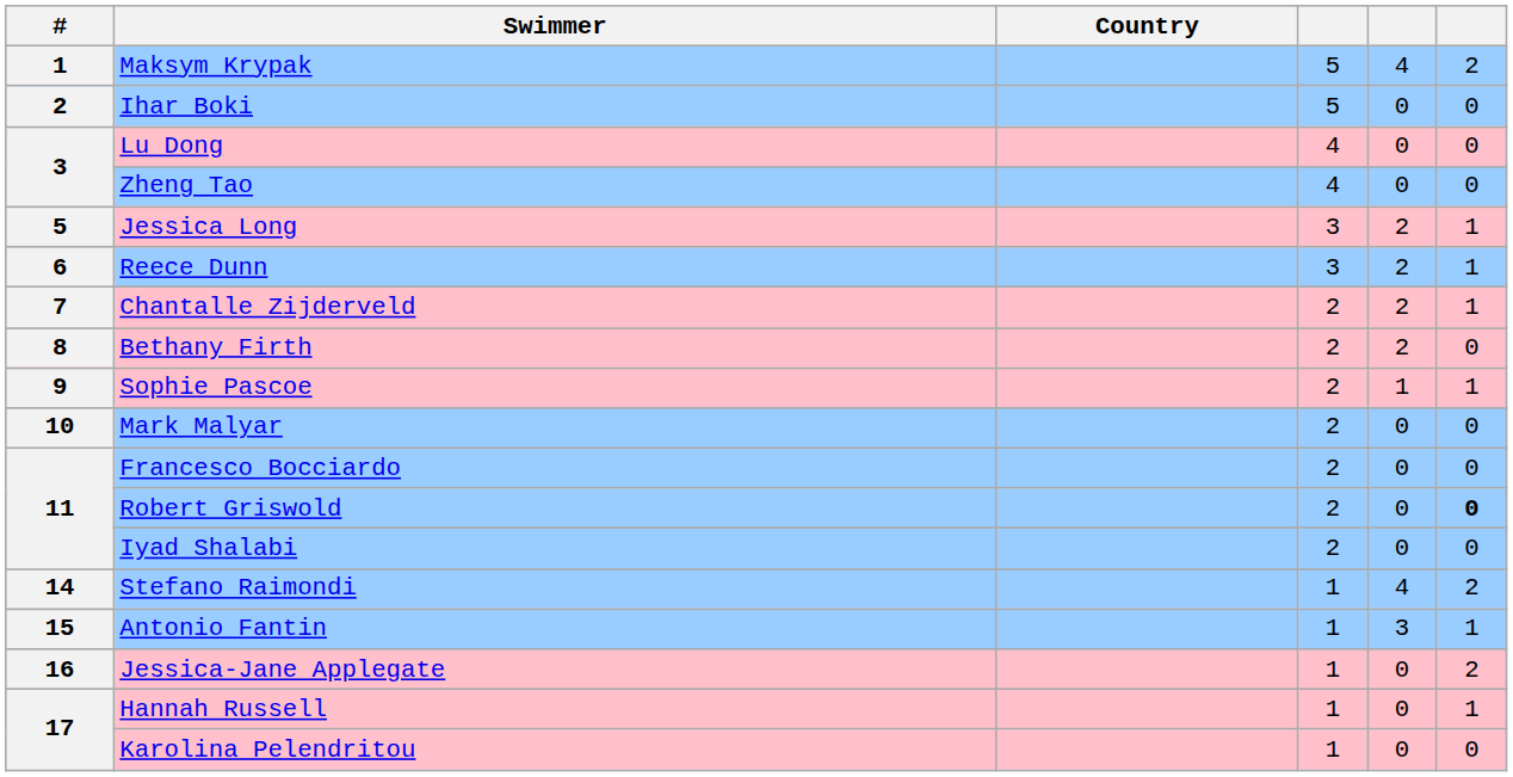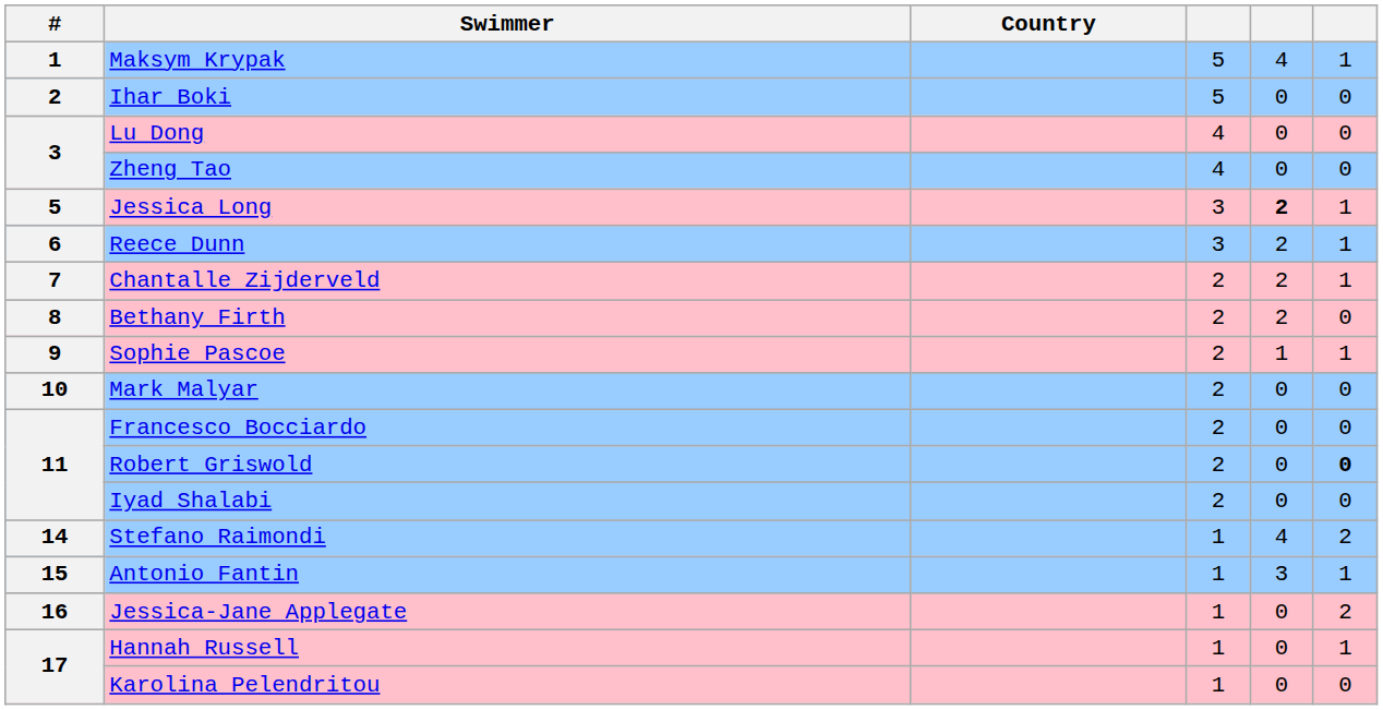Maksym Krypak | column 6: 2 -> 1
Jessica Long | column 5: normal -> bold
